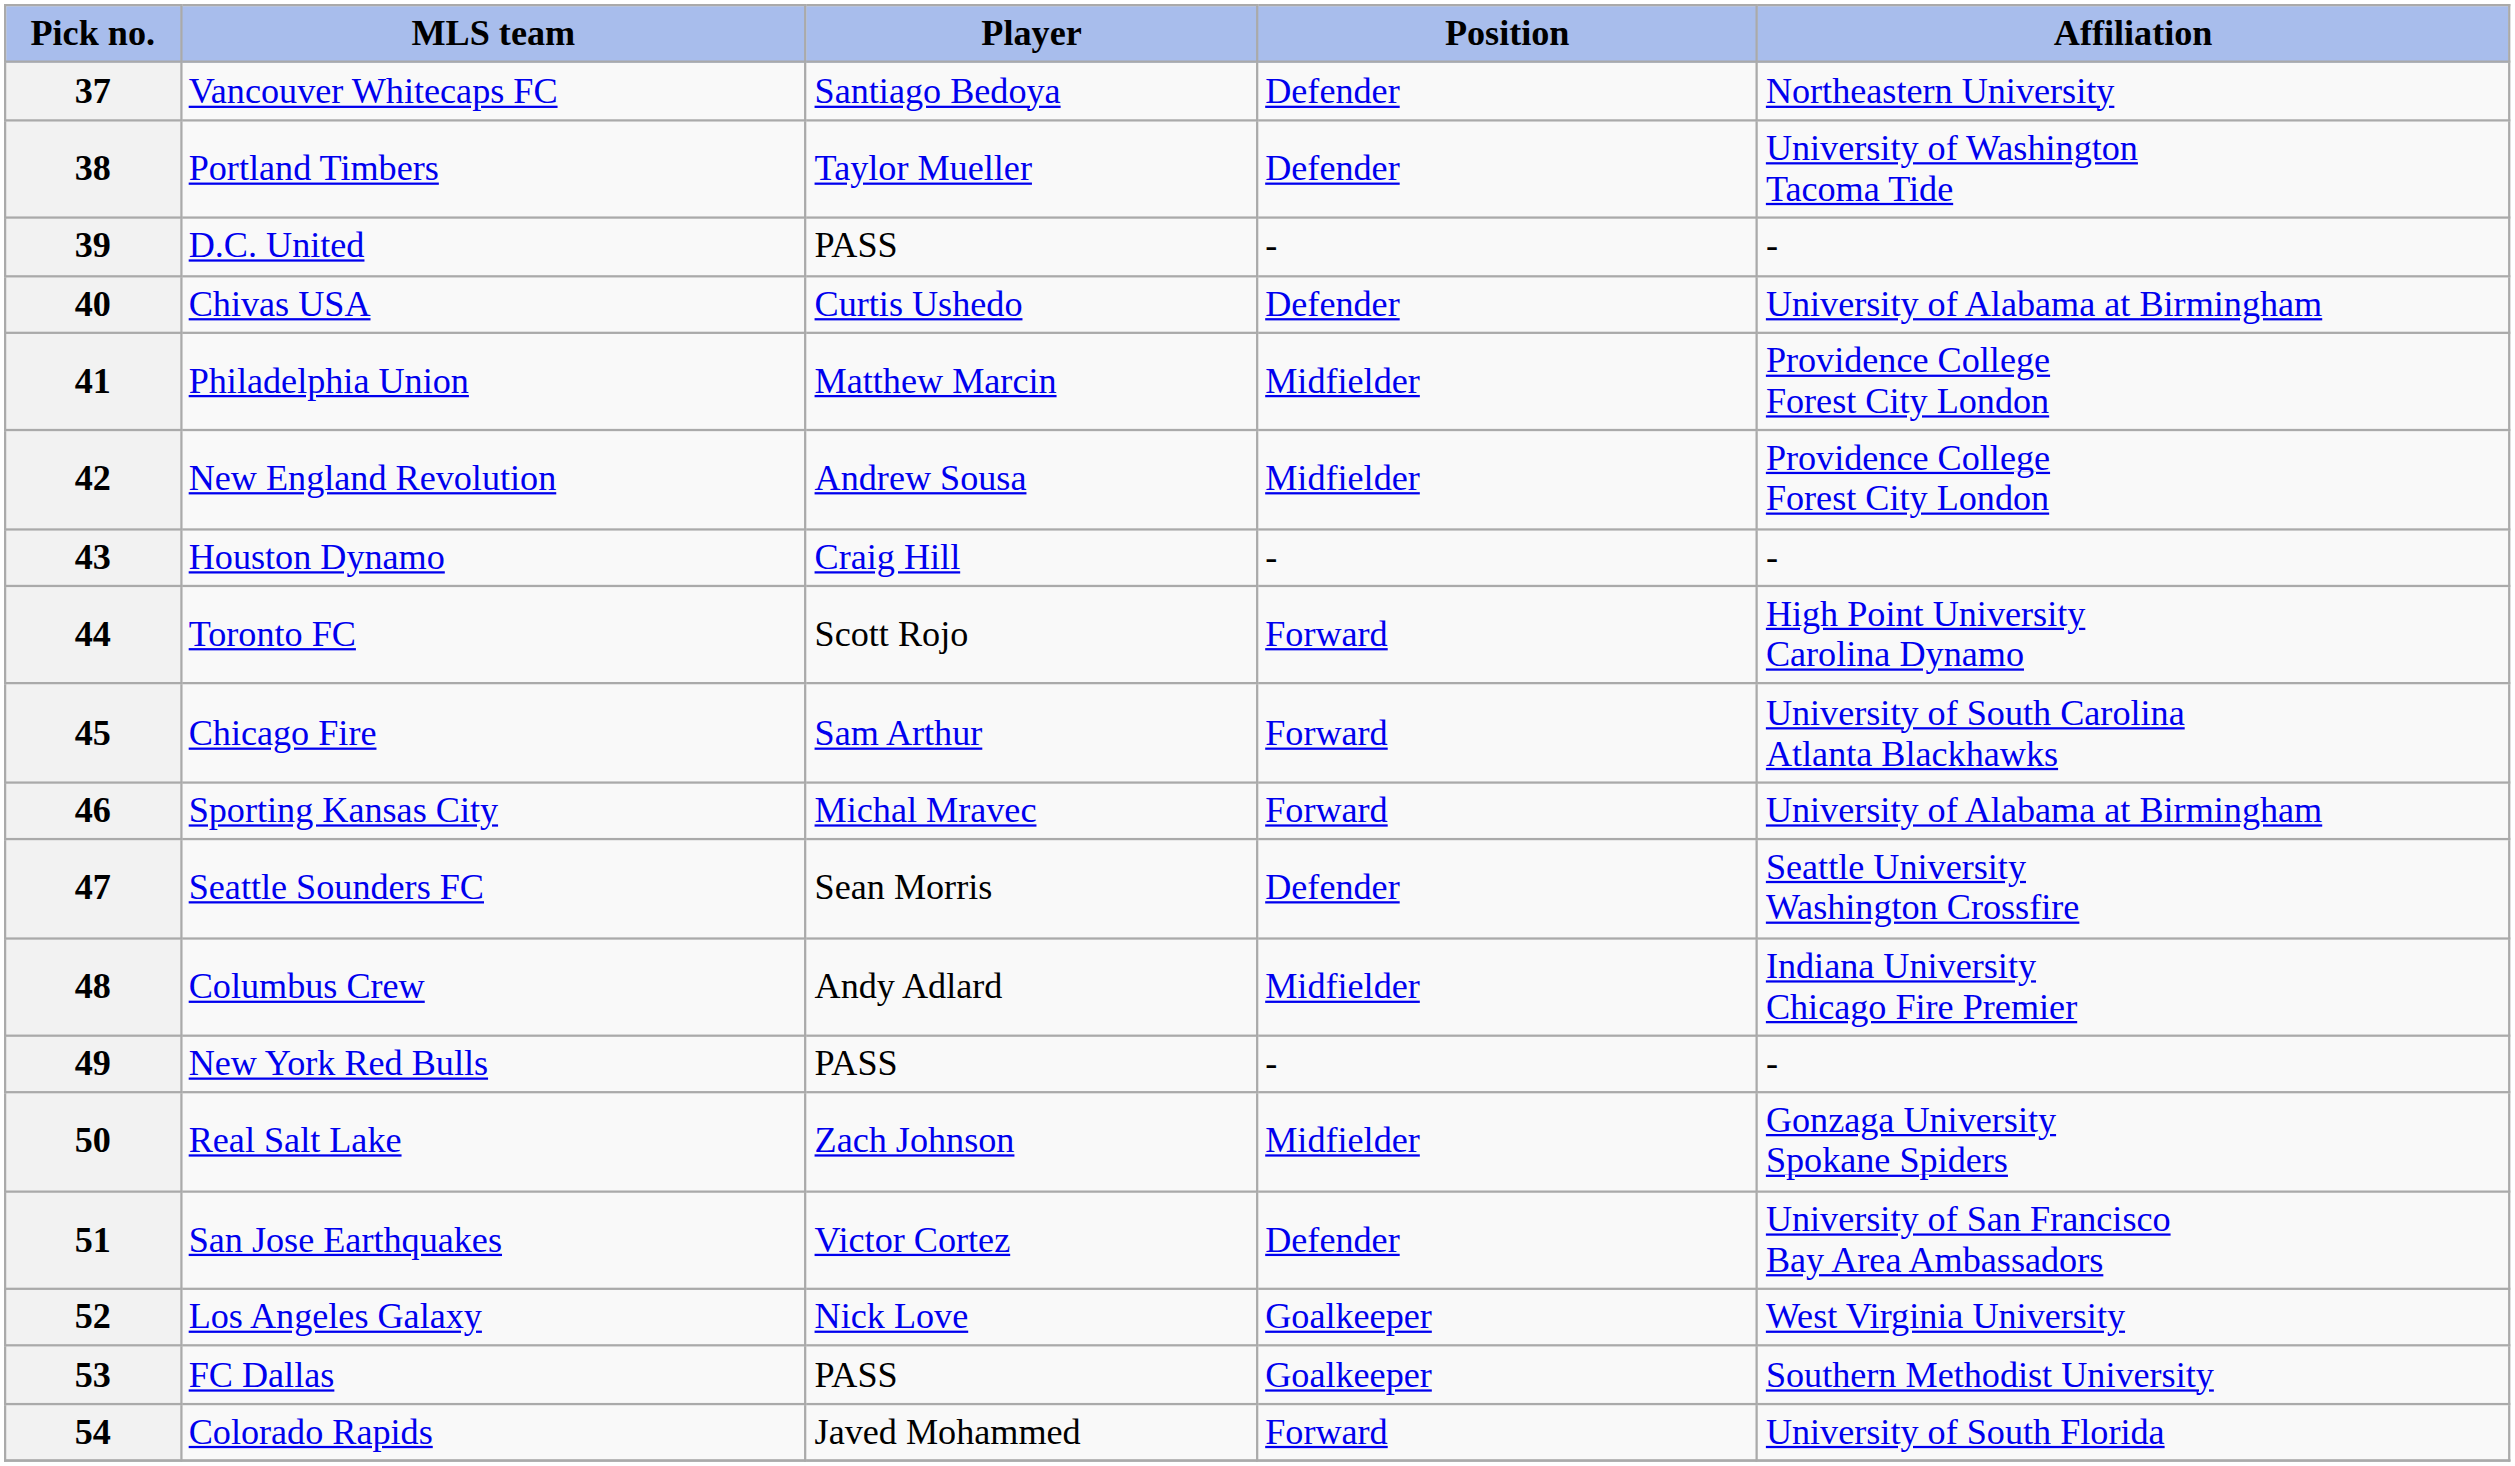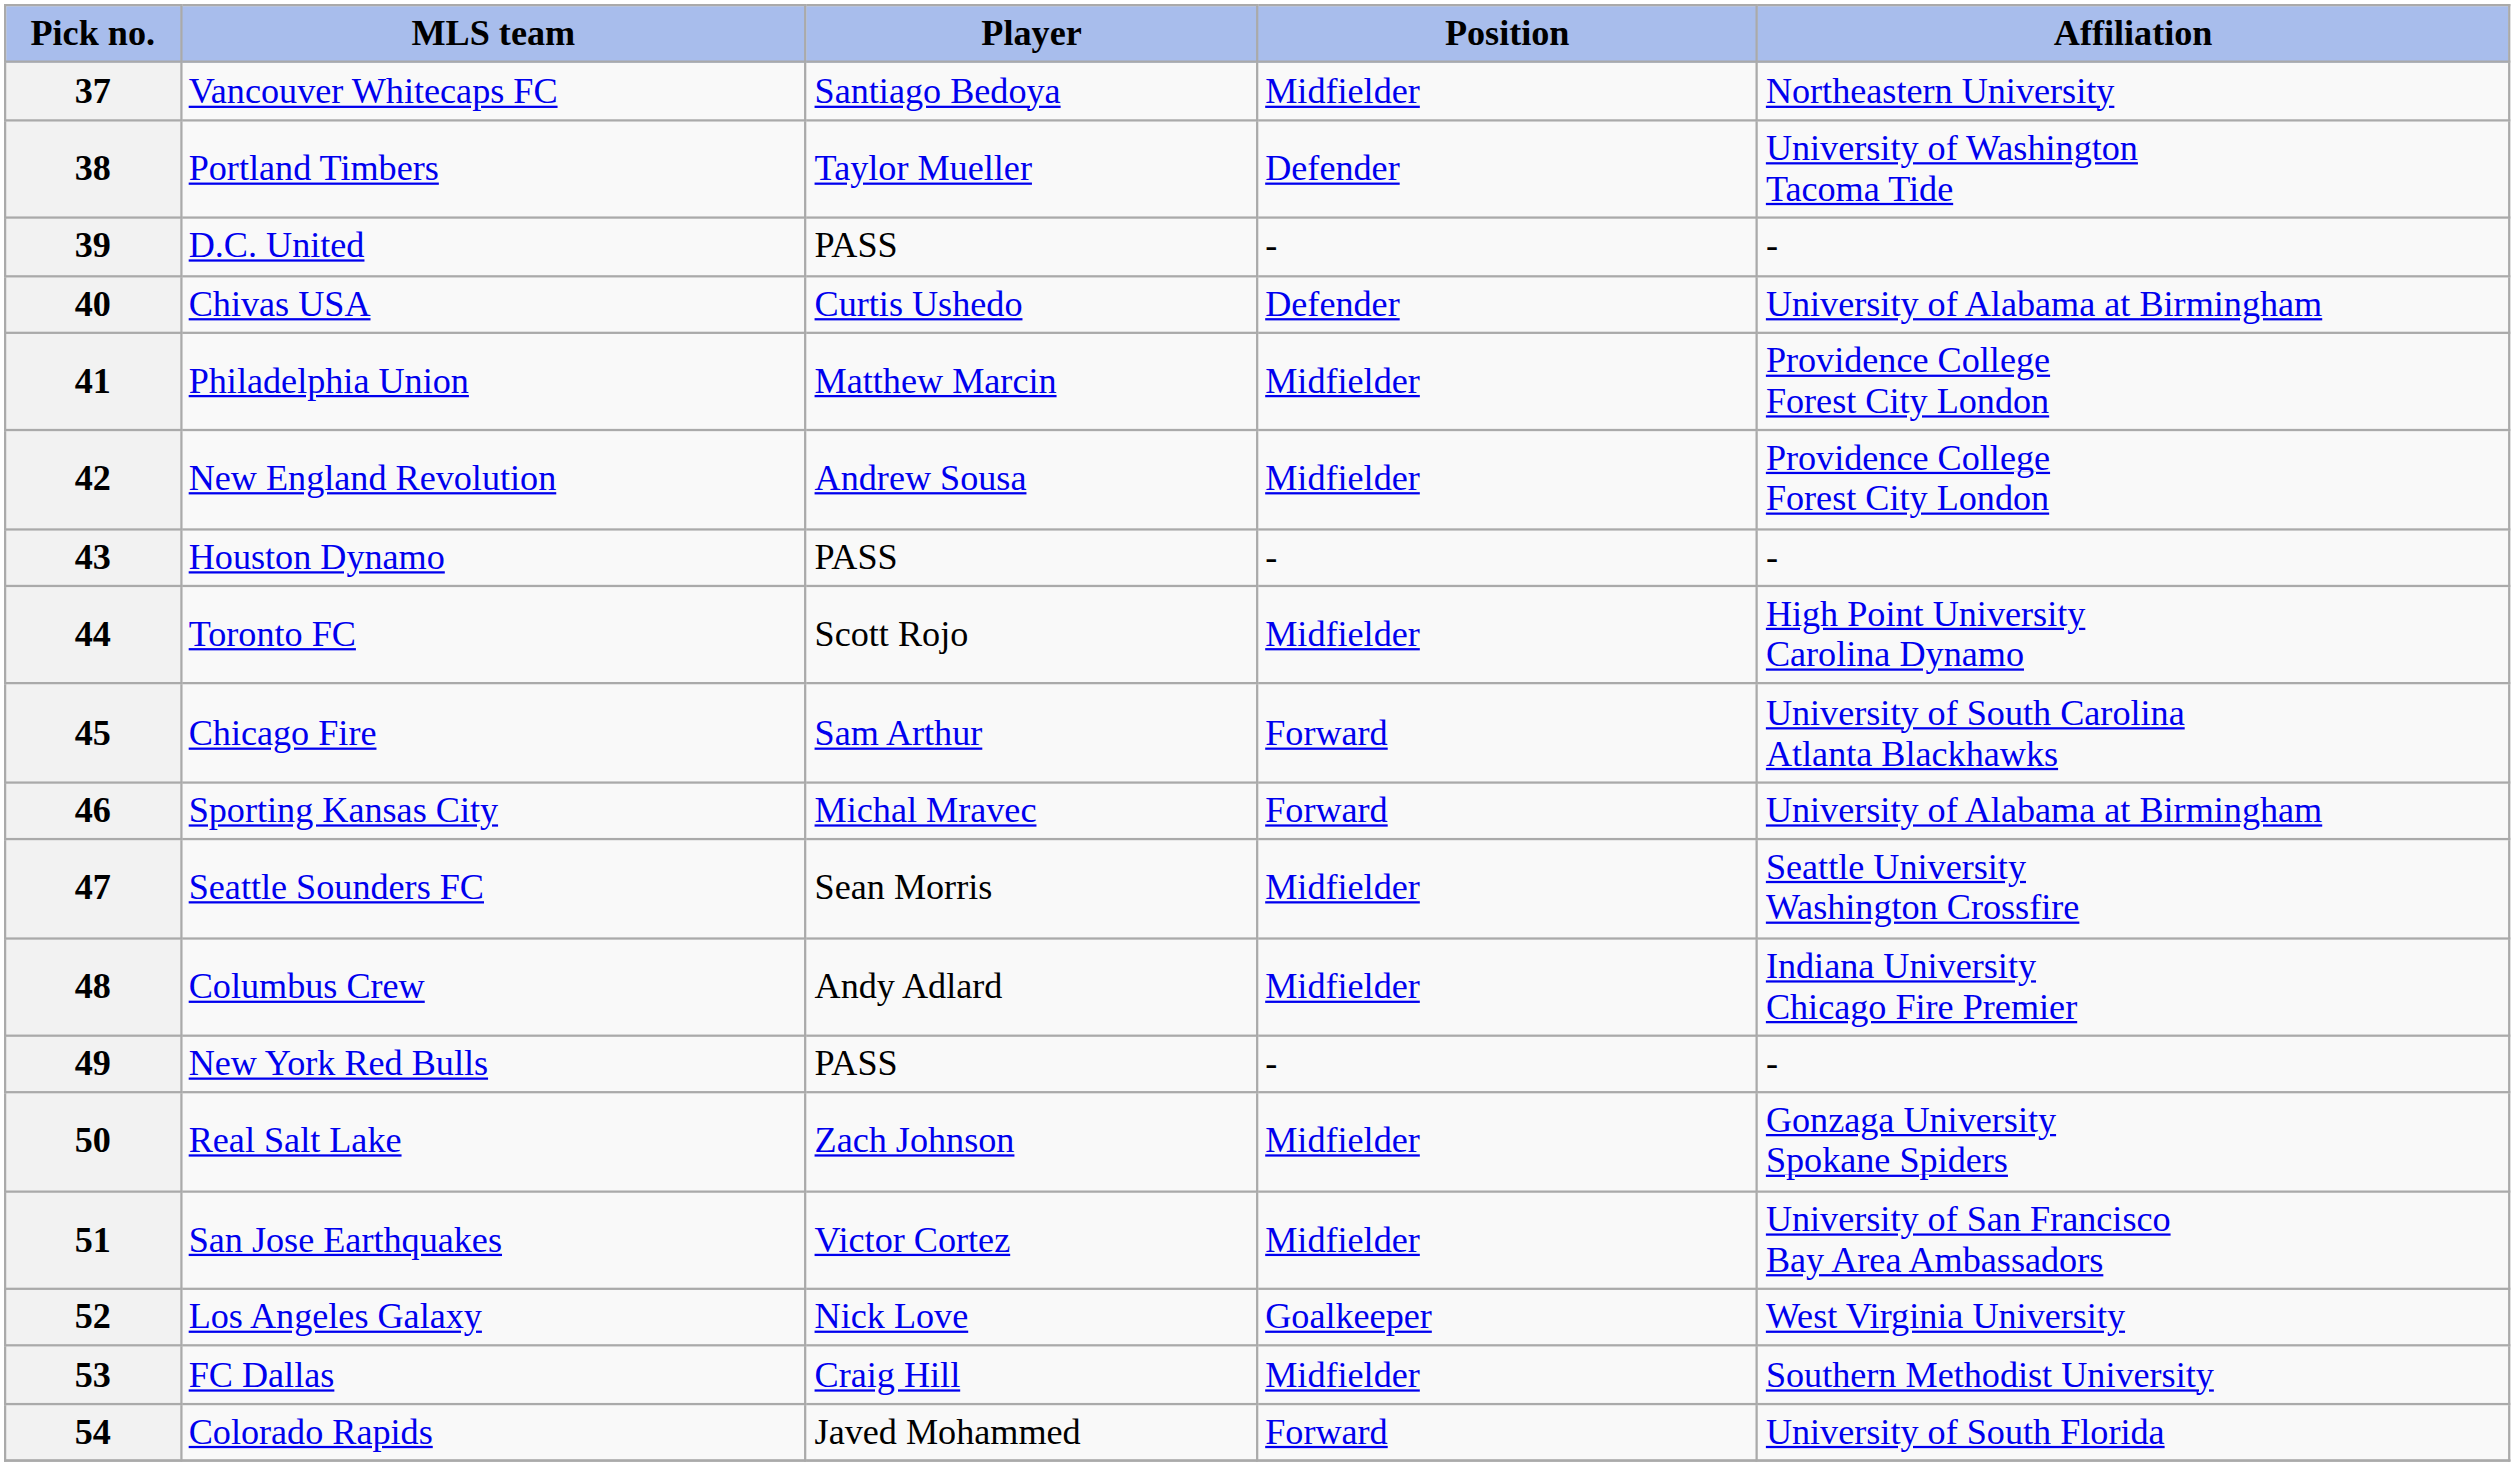37 | Position: Defender -> Midfielder
43 | Player: Craig Hill -> PASS
44 | Position: Forward -> Midfielder
47 | Position: Defender -> Midfielder
51 | Position: Defender -> Midfielder
53 | Player: PASS -> Craig Hill
53 | Position: Goalkeeper -> Midfielder
